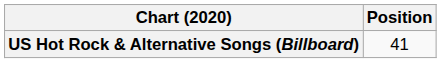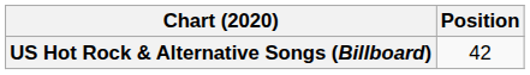US Hot Rock & Alternative Songs (Billboard) | Position: 41 -> 42
